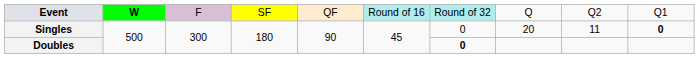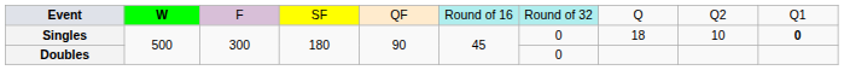Singles | column 8: 20 -> 18
Singles | column 9: 11 -> 10
Doubles | column 7: bold -> normal
